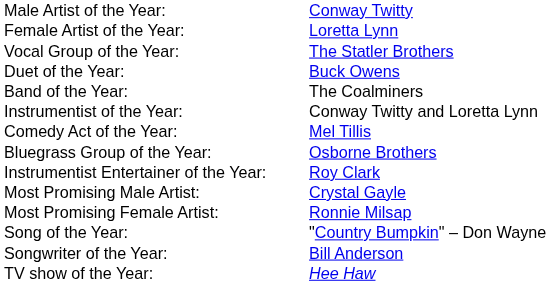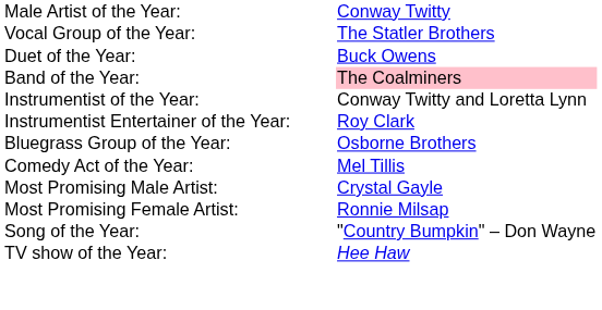- row: Female Artist of the Year: | Loretta Lynn
Band of the Year: | column 2: no background -> pink background
rows swapped: Instrumentist Entertainer of the Year: <-> Comedy Act of the Year:
- row: Songwriter of the Year: | Bill Anderson
